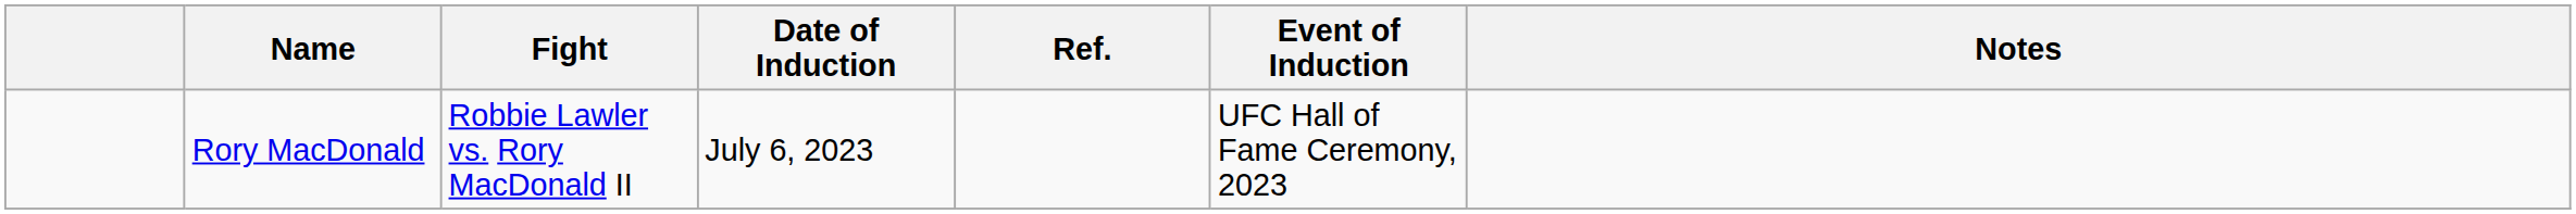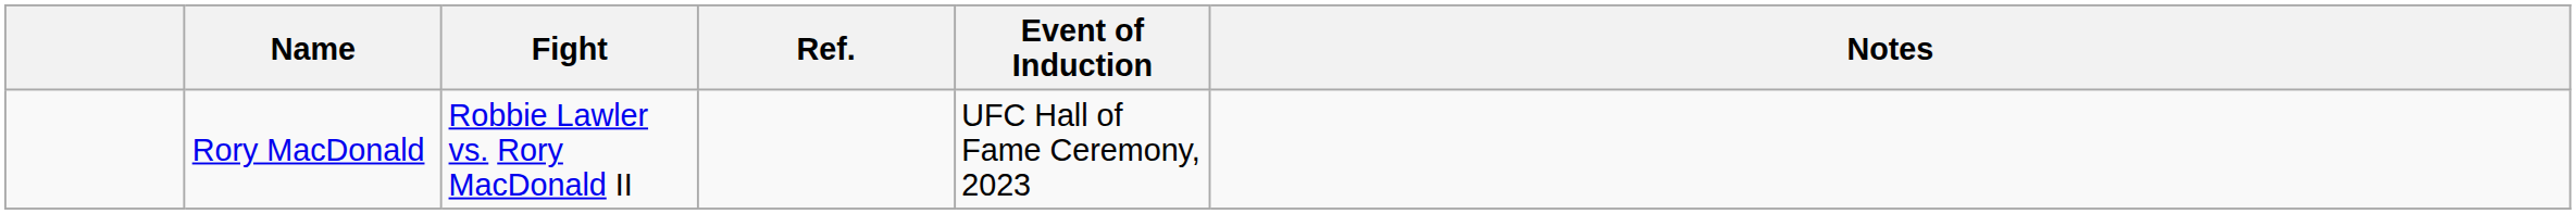- column: Date of Induction | July 6, 2023
